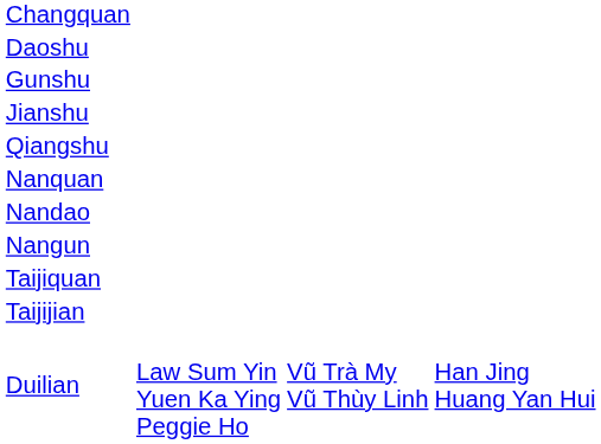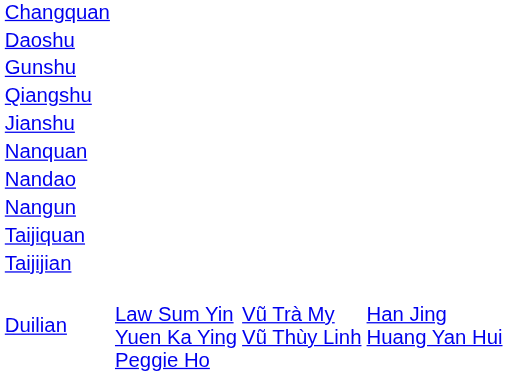rows swapped: Jianshu <-> Qiangshu
